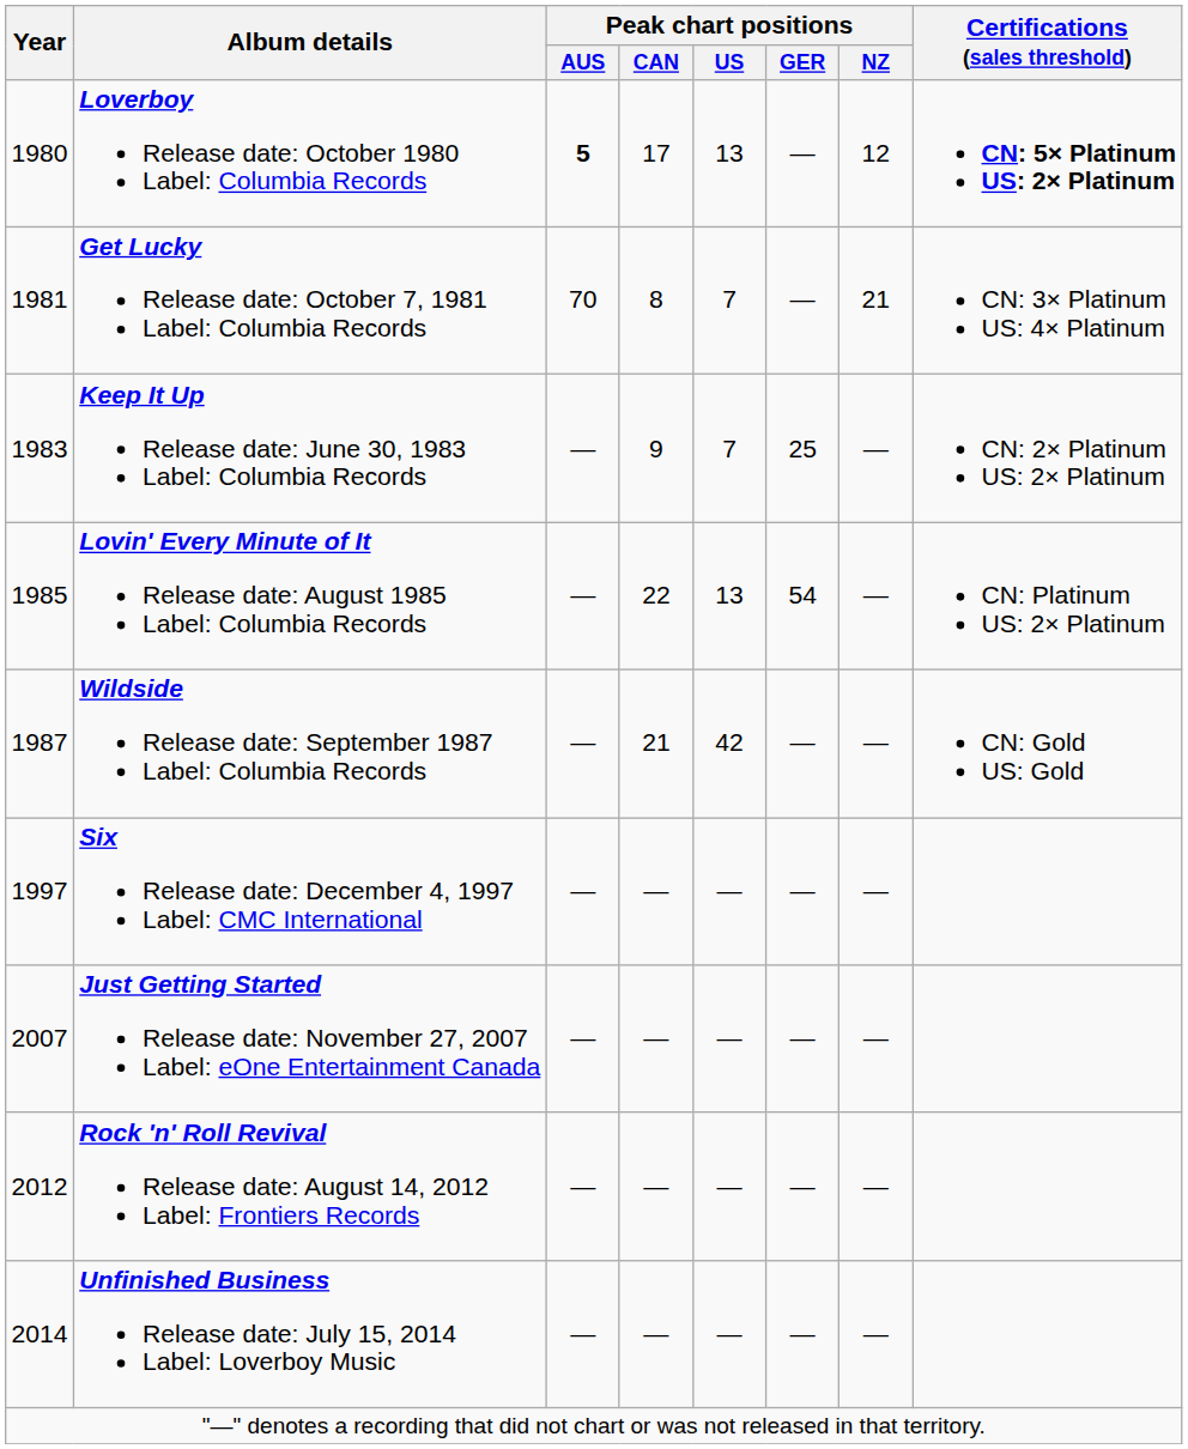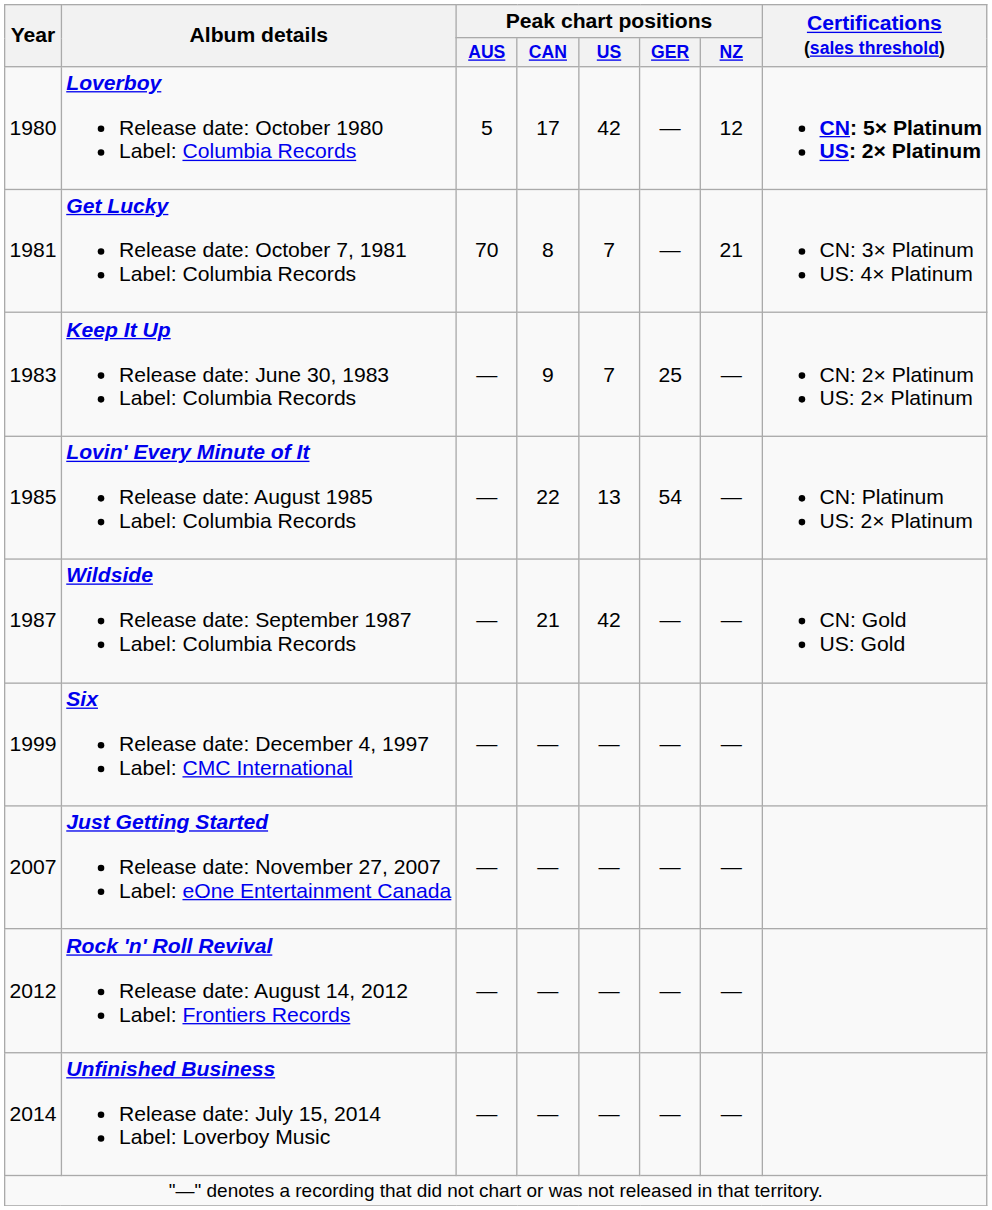Loverboy Release date: October 1980 Label: Columbia Records | Peak chart positions / AUS: bold -> normal
Loverboy Release date: October 1980 Label: Columbia Records | Peak chart positions / US: 13 -> 42
Six Release date: December 4, 1997 Label: CMC International | Year: 1997 -> 1999
